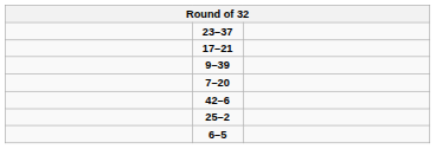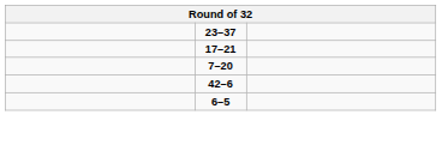- row: 9–39
- row: 25–2
